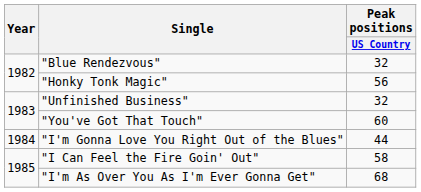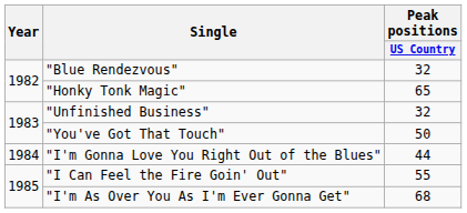"Honky Tonk Magic" | Peak positions / US Country: 56 -> 65
"You've Got That Touch" | Peak positions / US Country: 60 -> 50
"I Can Feel the Fire Goin' Out" | Peak positions / US Country: 58 -> 55
